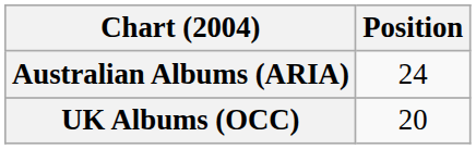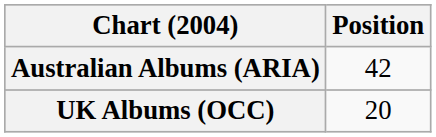Australian Albums (ARIA) | Position: 24 -> 42
